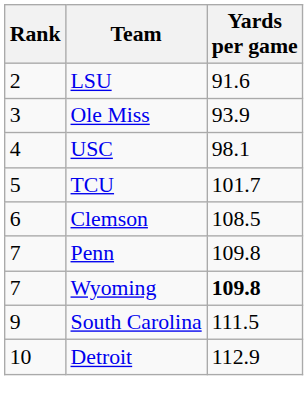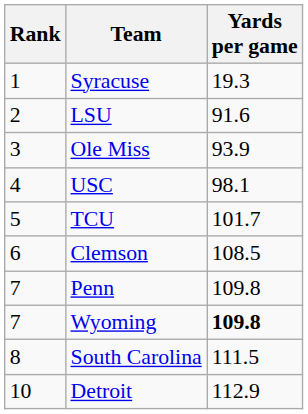+ row: 1 | Syracuse | 19.3
South Carolina | Rank: 9 -> 8
